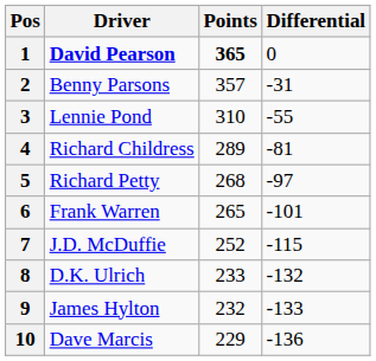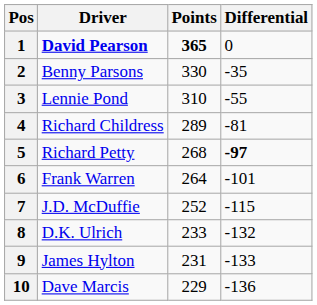2 | Points: 357 -> 330
2 | Differential: -31 -> -35
5 | Differential: normal -> bold
6 | Points: 265 -> 264
9 | Points: 232 -> 231
